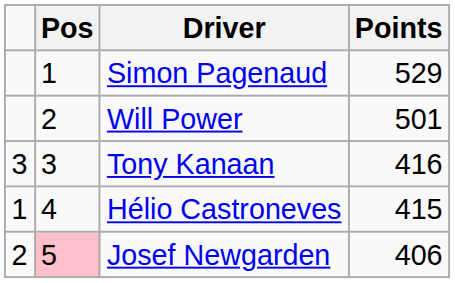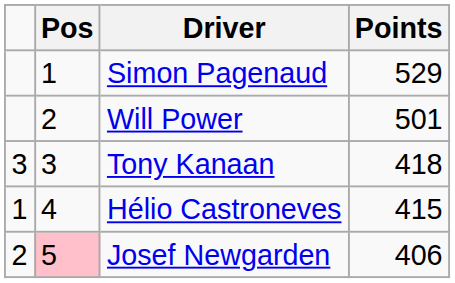Tony Kanaan | Points: 416 -> 418
